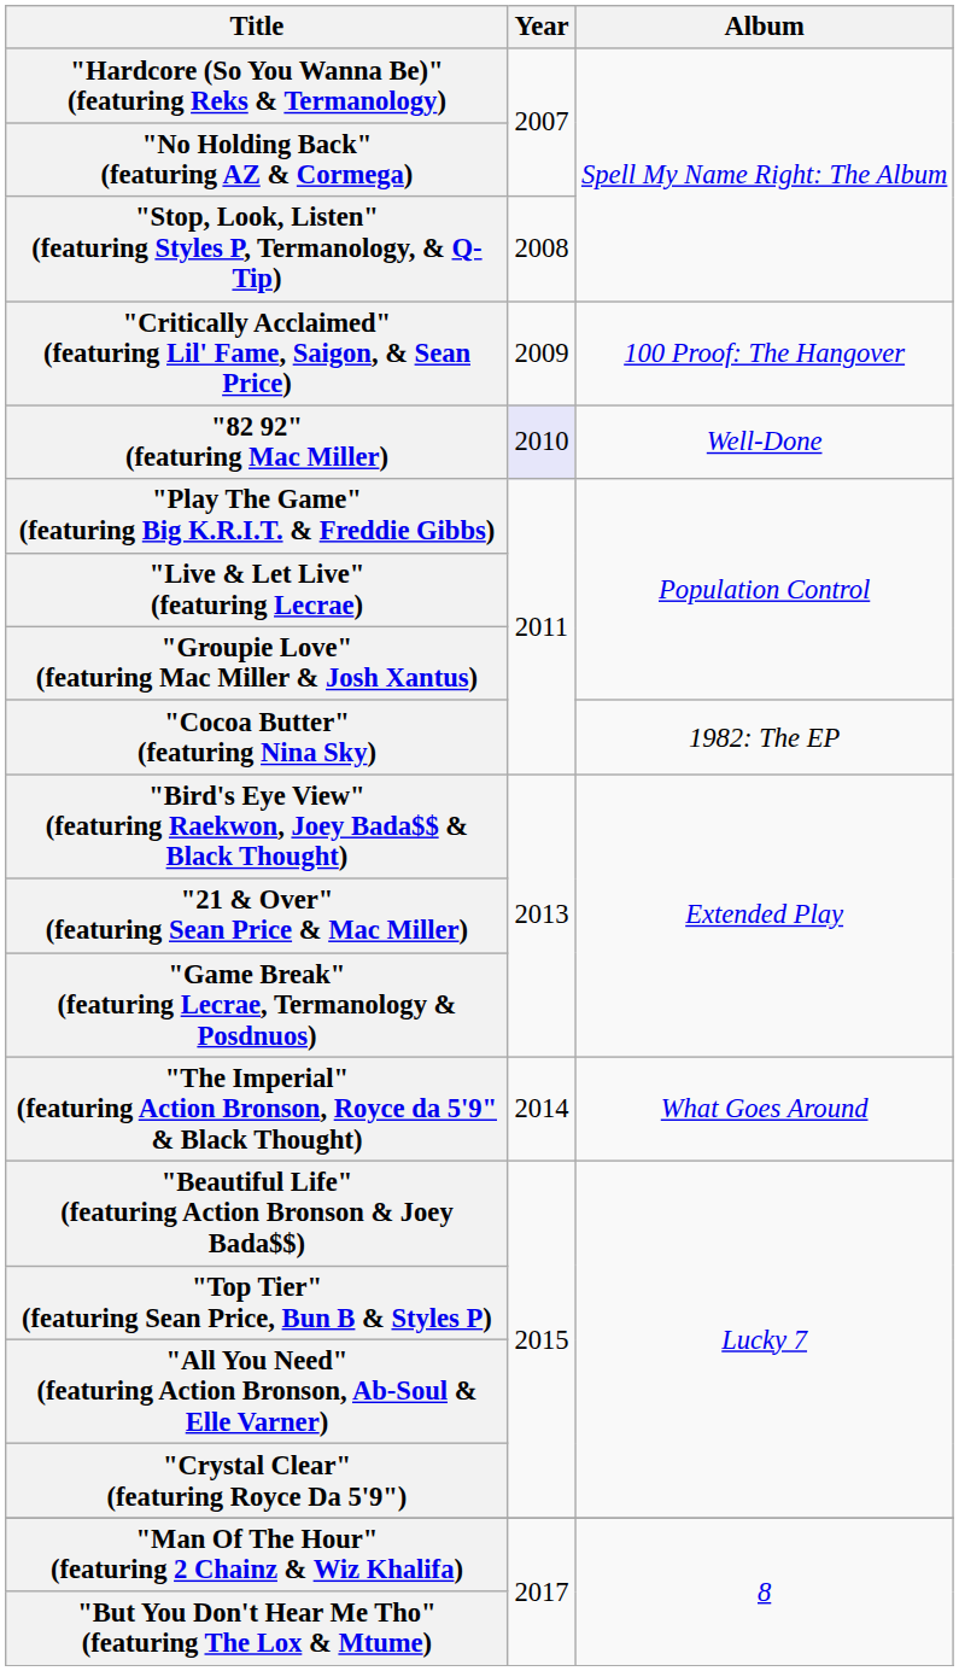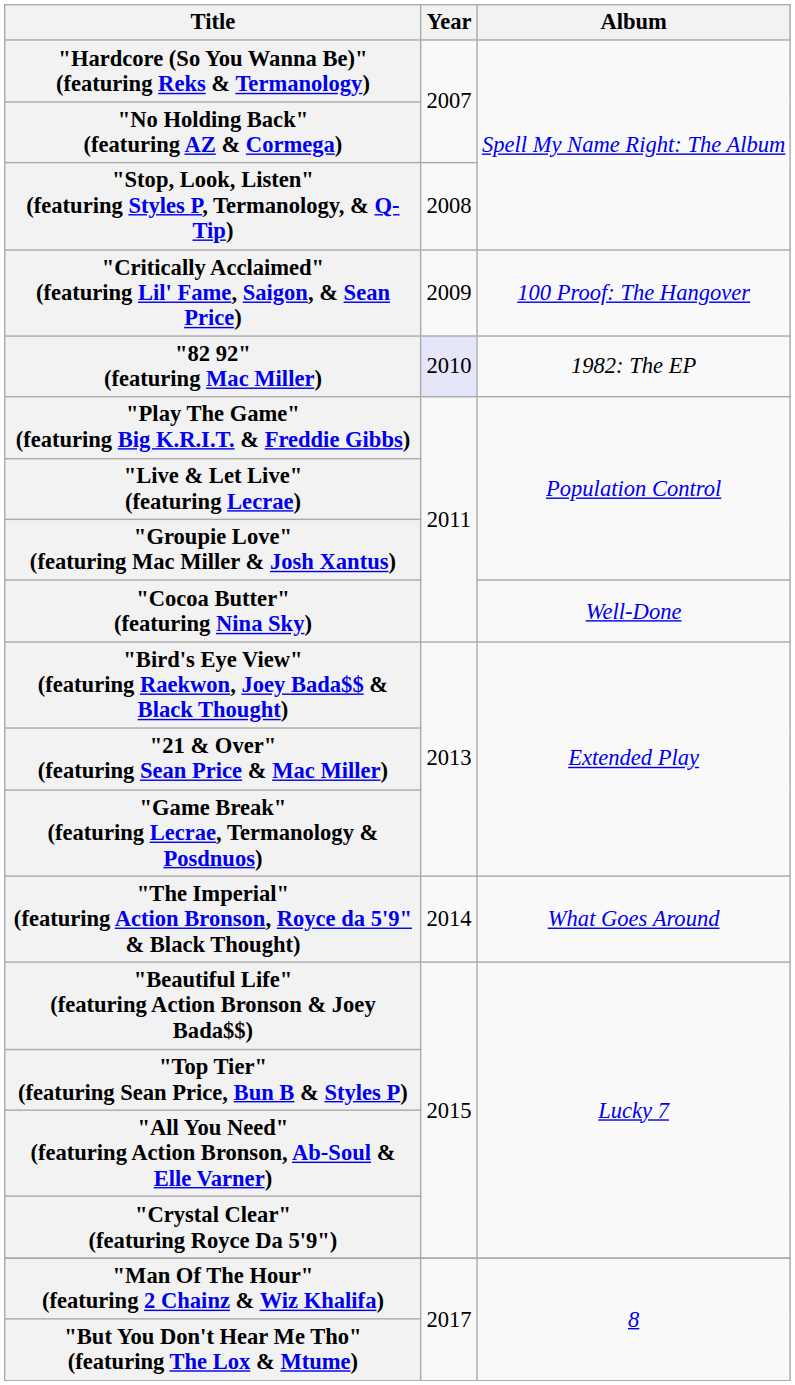"82 92" (featuring Mac Miller) | Album: Well-Done -> 1982: The EP
"Cocoa Butter" (featuring Nina Sky) | Album: 1982: The EP -> Well-Done
